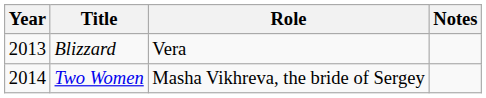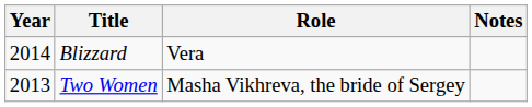Blizzard | Year: 2013 -> 2014
Two Women | Year: 2014 -> 2013
